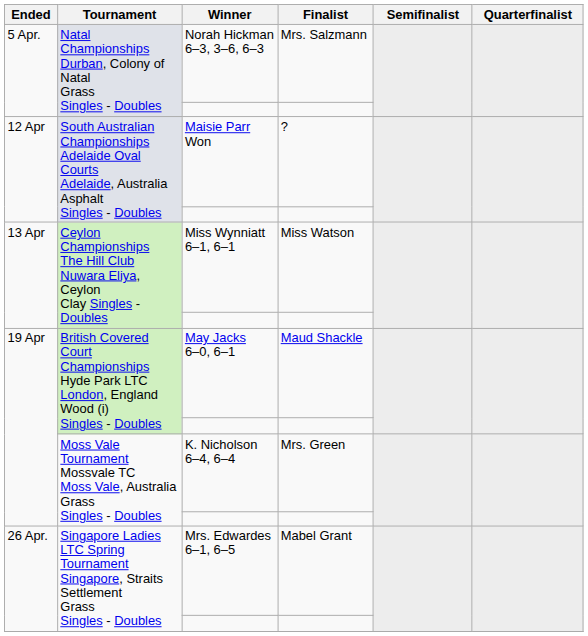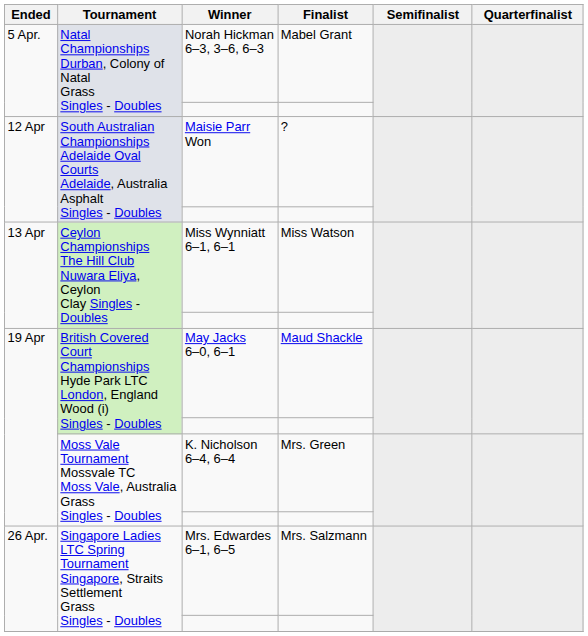Norah Hickman 6–3, 3–6, 6–3 | Finalist: Mrs. Salzmann -> Mabel Grant
Mrs. Edwardes 6–1, 6–5 | Finalist: Mabel Grant -> Mrs. Salzmann
